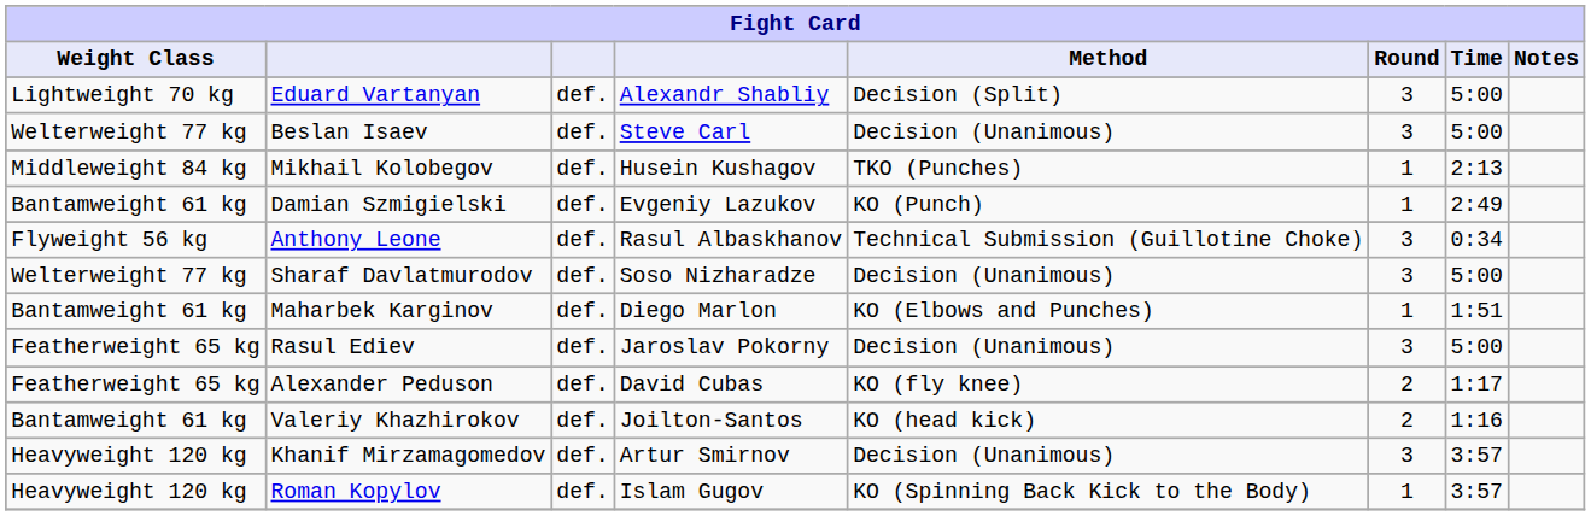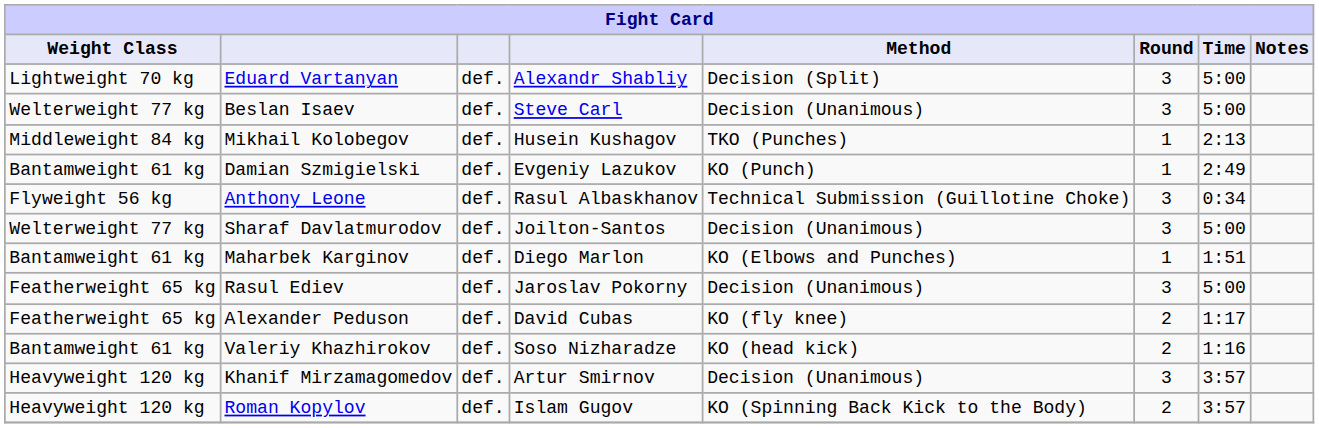Sharaf Davlatmurodov | column 4: Soso Nizharadze -> Joilton-Santos
Valeriy Khazhirokov | column 4: Joilton-Santos -> Soso Nizharadze
Roman Kopylov | Round: 1 -> 2
